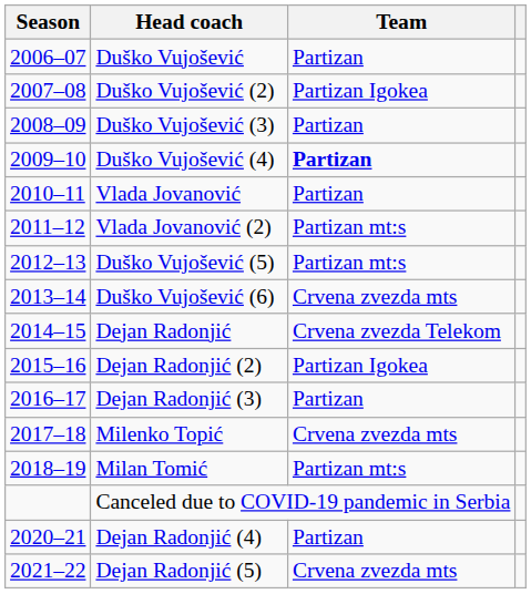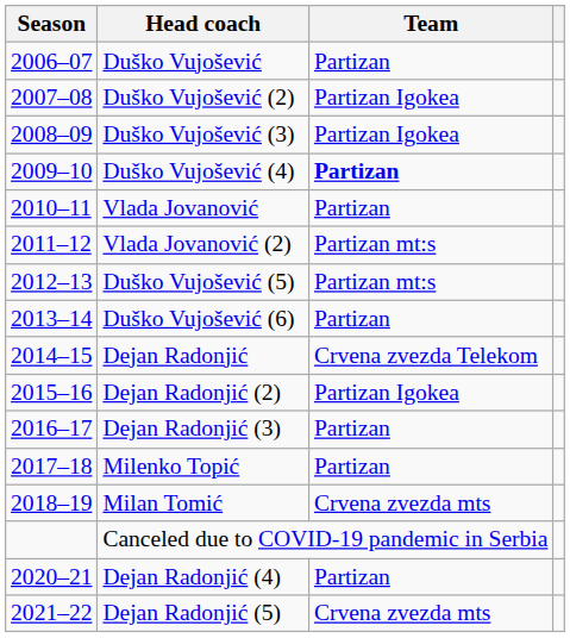Duško Vujošević (3) | Team: Partizan -> Partizan Igokea
Duško Vujošević (6) | Team: Crvena zvezda mts -> Partizan
Milenko Topić | Team: Crvena zvezda mts -> Partizan
Milan Tomić | Team: Partizan mt:s -> Crvena zvezda mts
